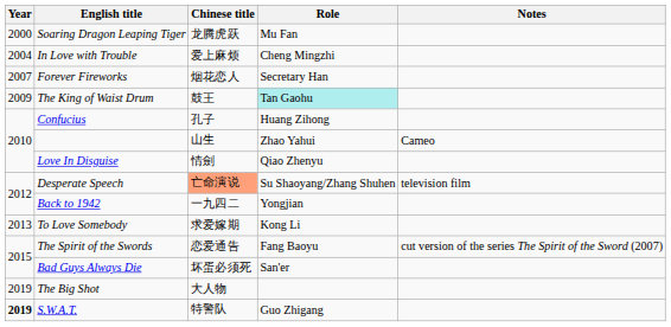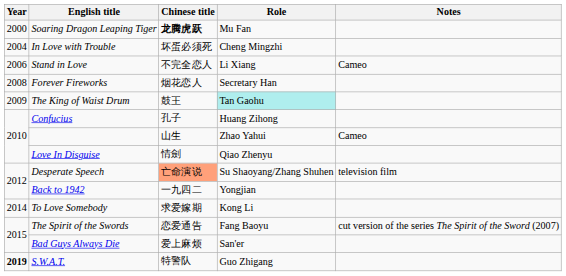Soaring Dragon Leaping Tiger | Chinese title: normal -> bold
In Love with Trouble | Chinese title: 爱上麻烦 -> 坏蛋必须死
+ row: 2006 | Stand in Love | 不完全恋人 | Li Xiang | Cameo
Forever Fireworks | Year: 2007 -> 2008
To Love Somebody | Year: 2013 -> 2014
Bad Guys Always Die | Chinese title: 坏蛋必须死 -> 爱上麻烦
- row: 2019 | The Big Shot | 大人物
